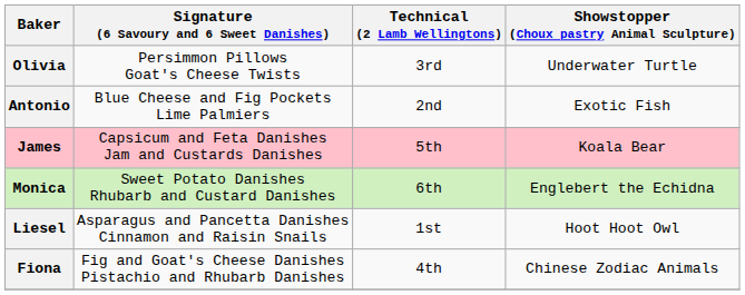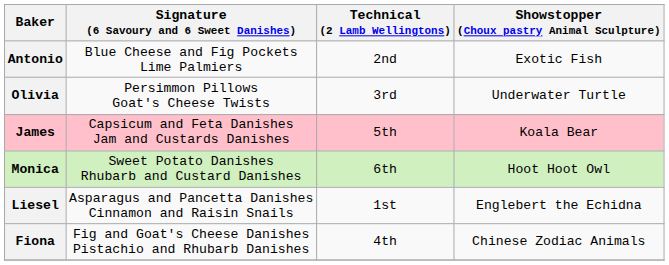rows swapped: Antonio <-> Olivia
Monica | Showstopper (Choux pastry Animal Sculpture): Englebert the Echidna -> Hoot Hoot Owl
Liesel | Showstopper (Choux pastry Animal Sculpture): Hoot Hoot Owl -> Englebert the Echidna
